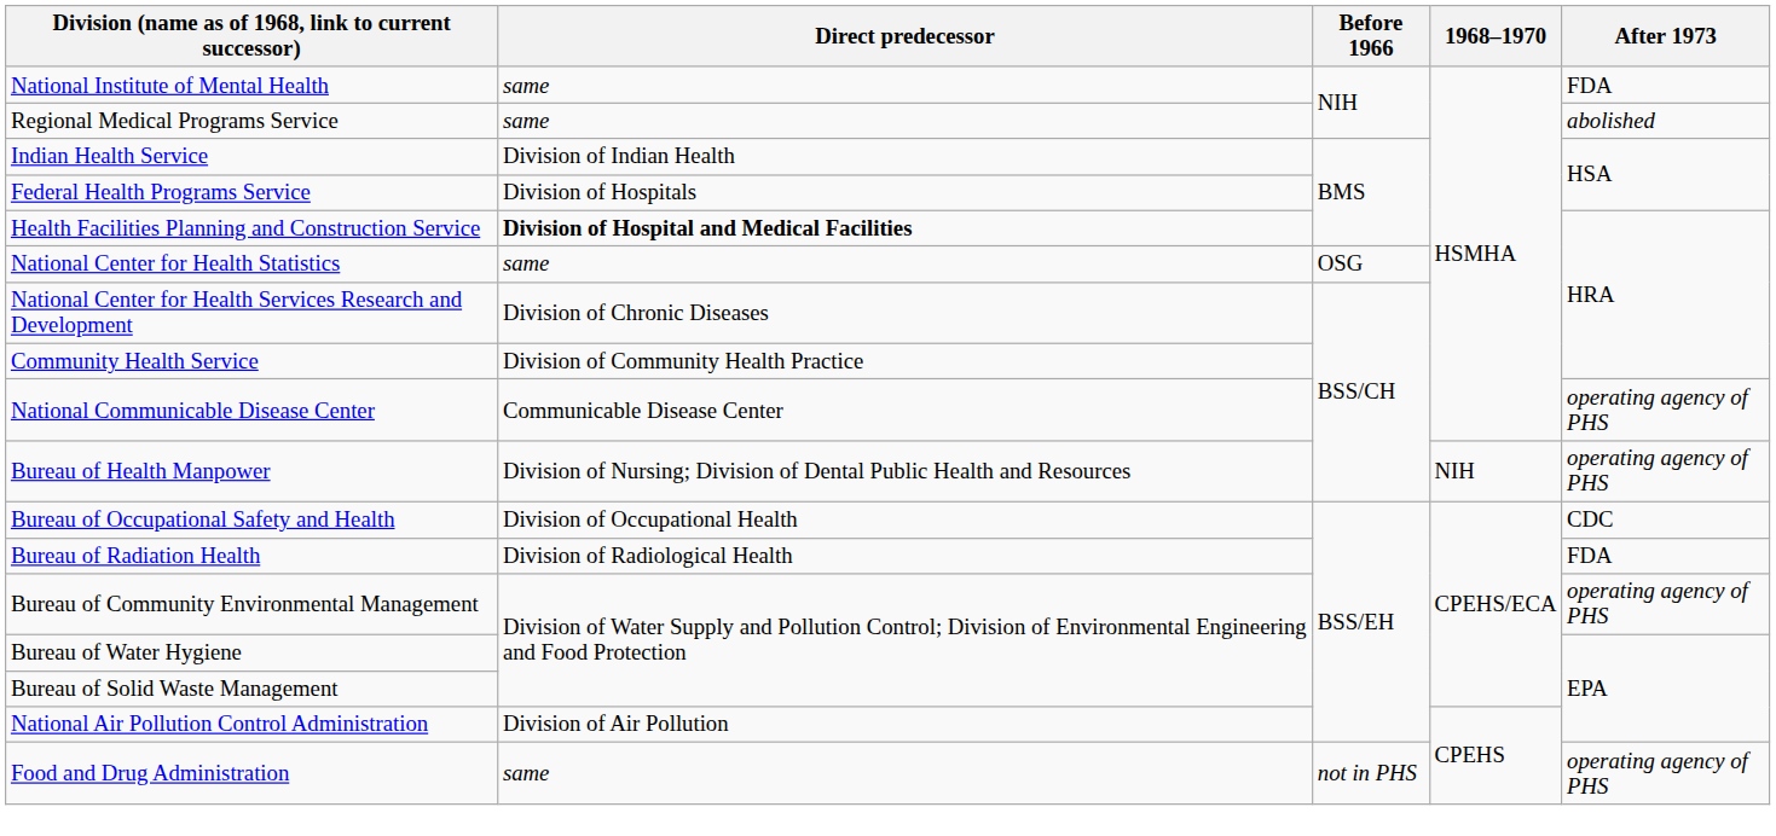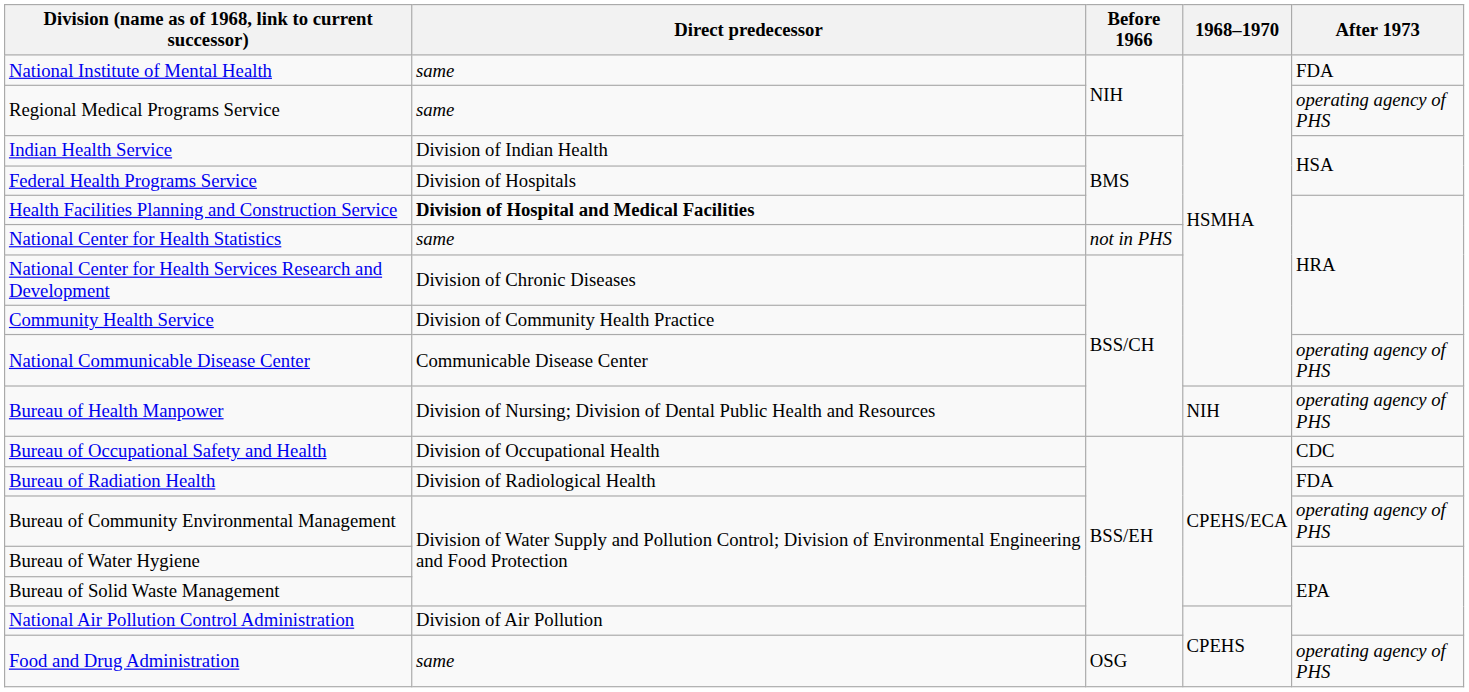Regional Medical Programs Service | After 1973: abolished -> operating agency of PHS
National Center for Health Statistics | Before 1966: OSG -> not in PHS
Food and Drug Administration | Before 1966: not in PHS -> OSG
